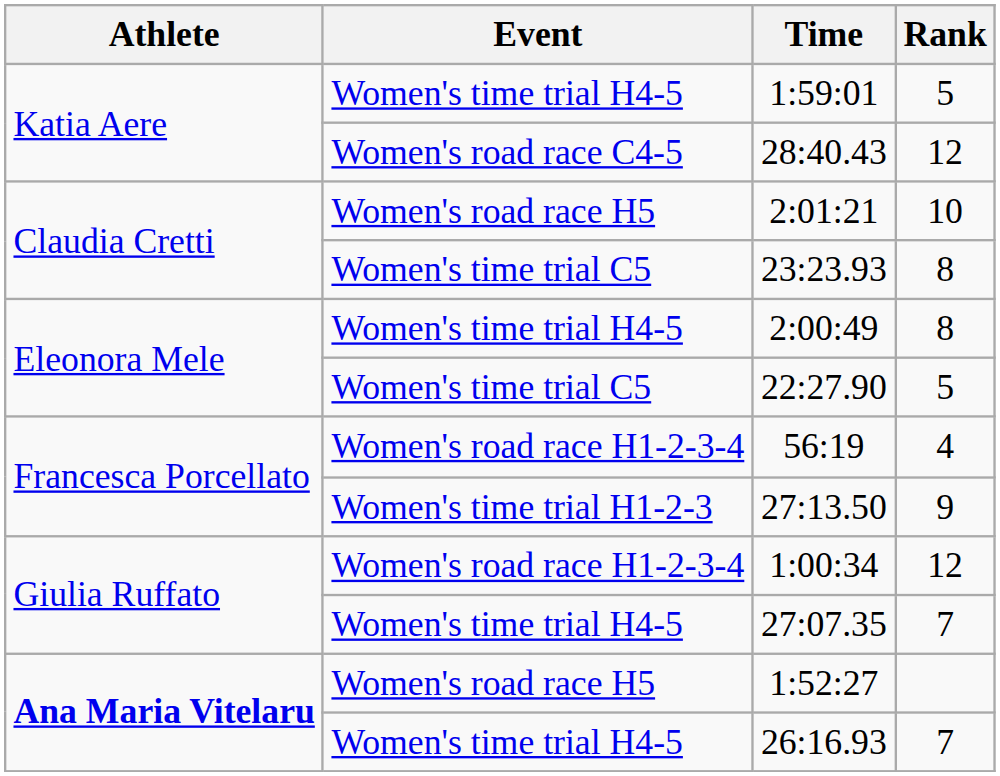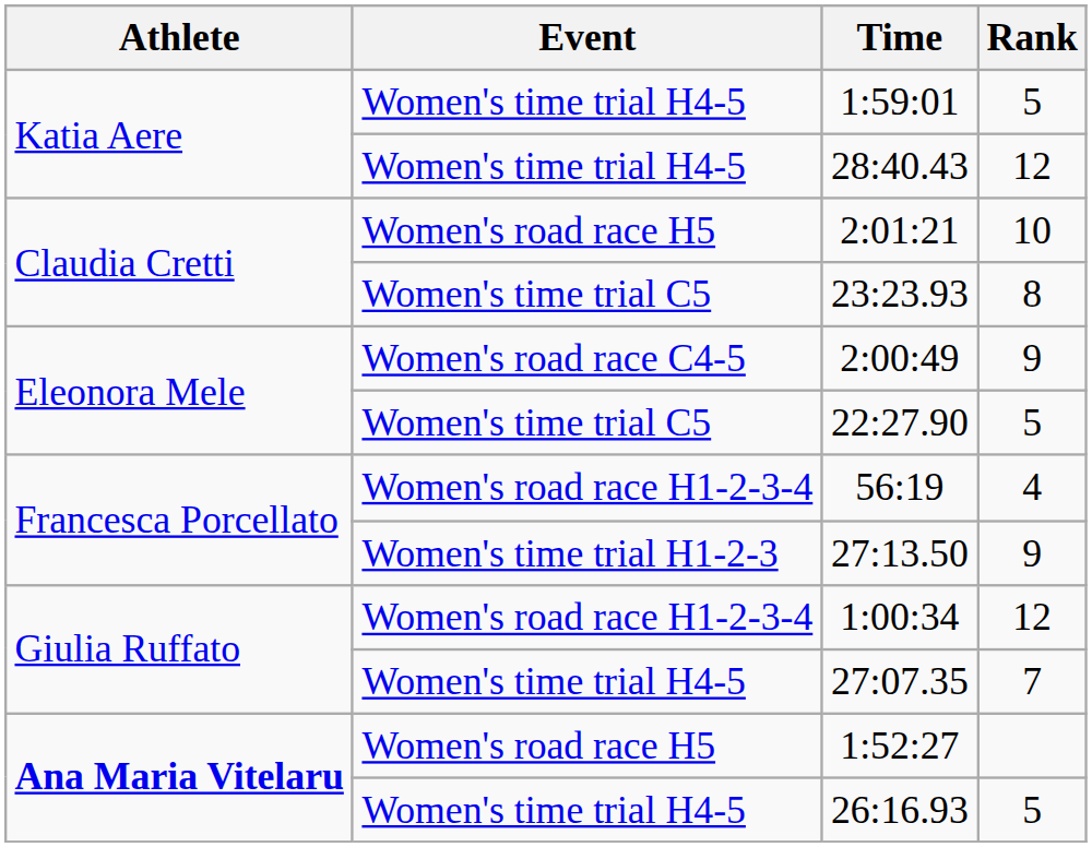28:40.43 | Event: Women's road race C4-5 -> Women's time trial H4-5
2:00:49 | Event: Women's time trial H4-5 -> Women's road race C4-5
2:00:49 | Rank: 8 -> 9
26:16.93 | Rank: 7 -> 5
